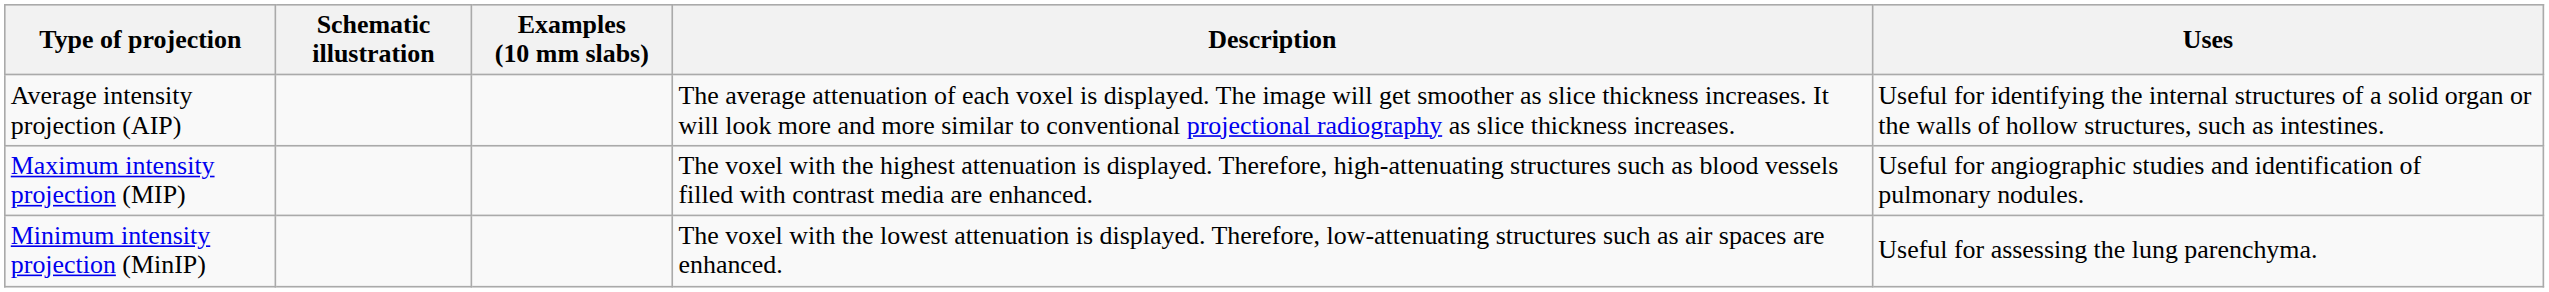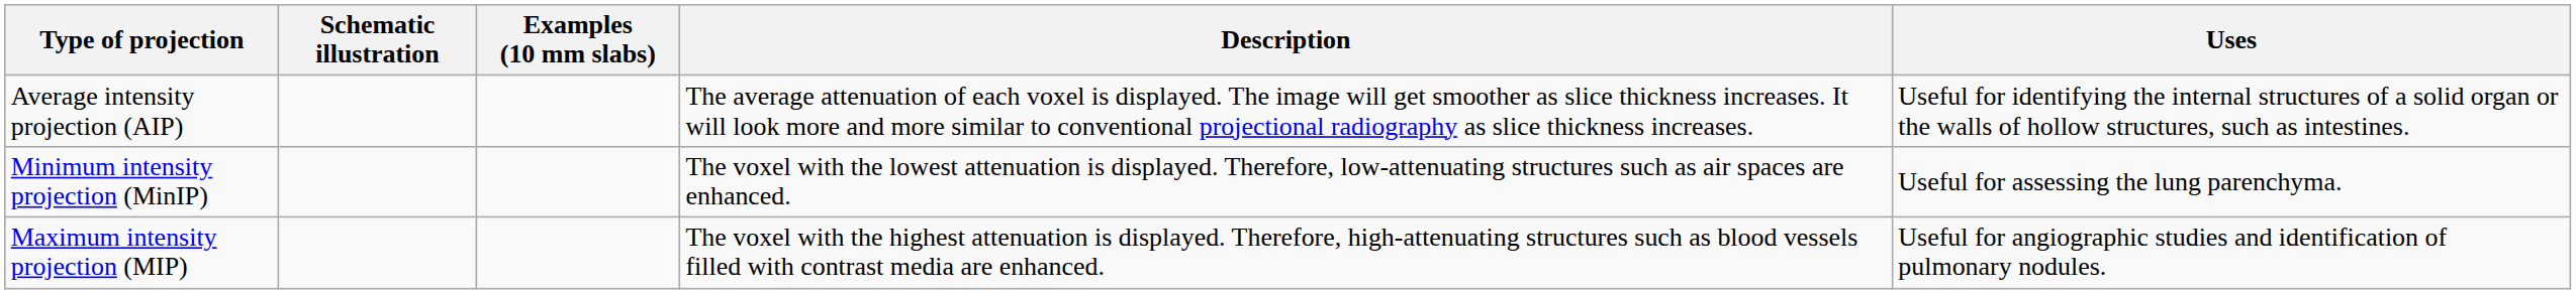rows swapped: Maximum intensity projection (MIP) <-> Minimum intensity projection (MinIP)
